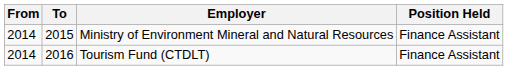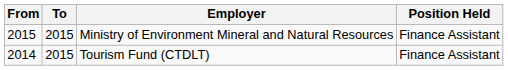Ministry of Environment Mineral and Natural Resources | From: 2014 -> 2015
Tourism Fund (CTDLT) | To: 2016 -> 2015
